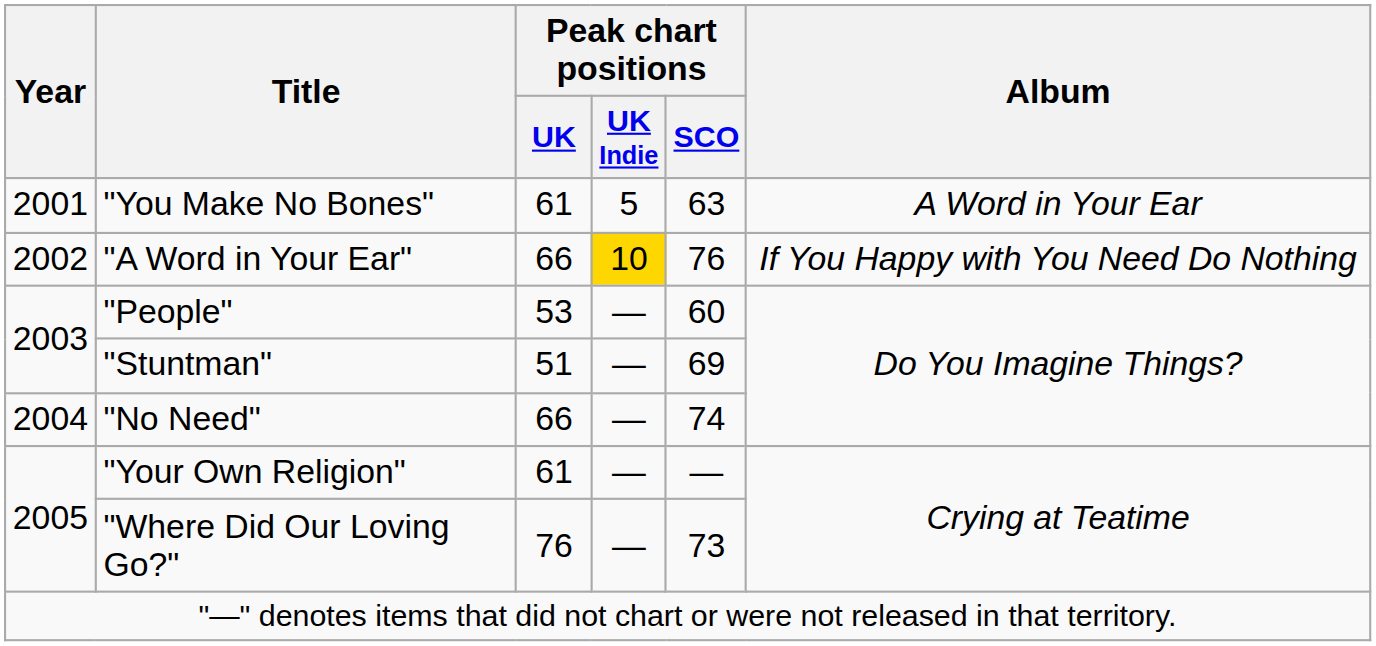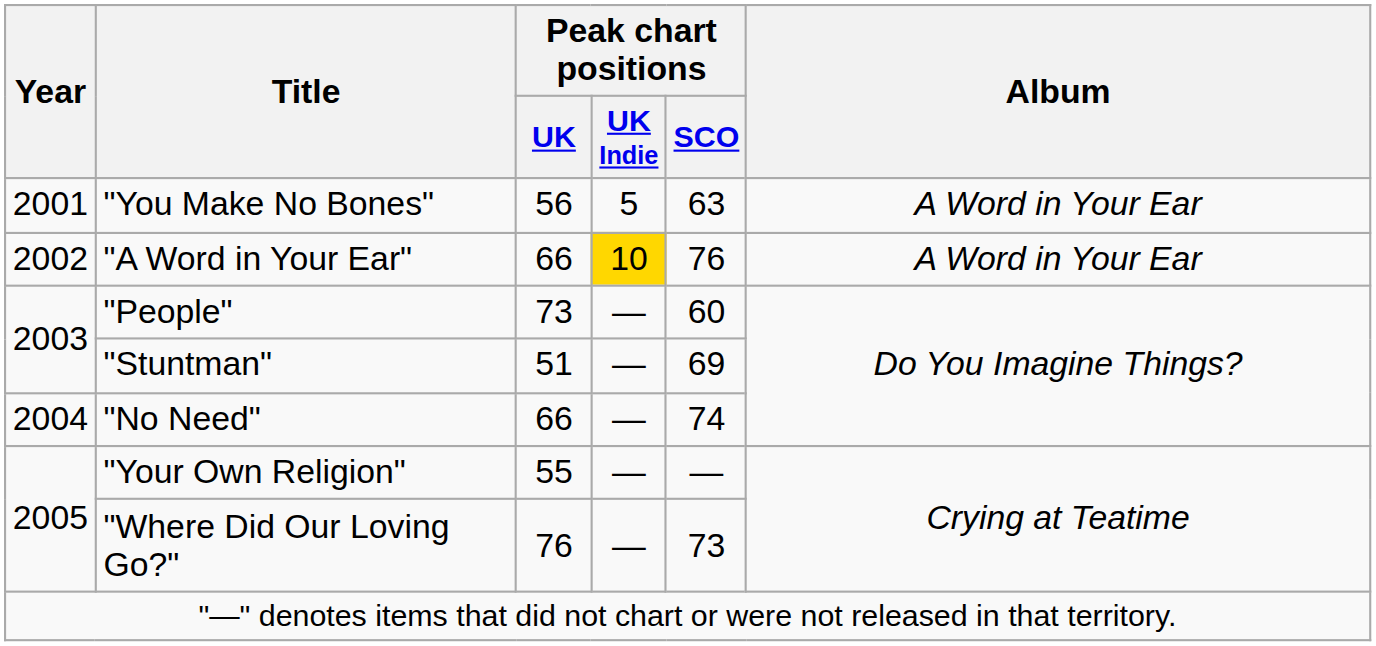"You Make No Bones" | Peak chart positions / UK: 61 -> 56
"A Word in Your Ear" | Album: If You Happy with You Need Do Nothing -> A Word in Your Ear
"People" | Peak chart positions / UK: 53 -> 73
"Your Own Religion" | Peak chart positions / UK: 61 -> 55
